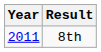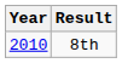8th | Year: 2011 -> 2010
